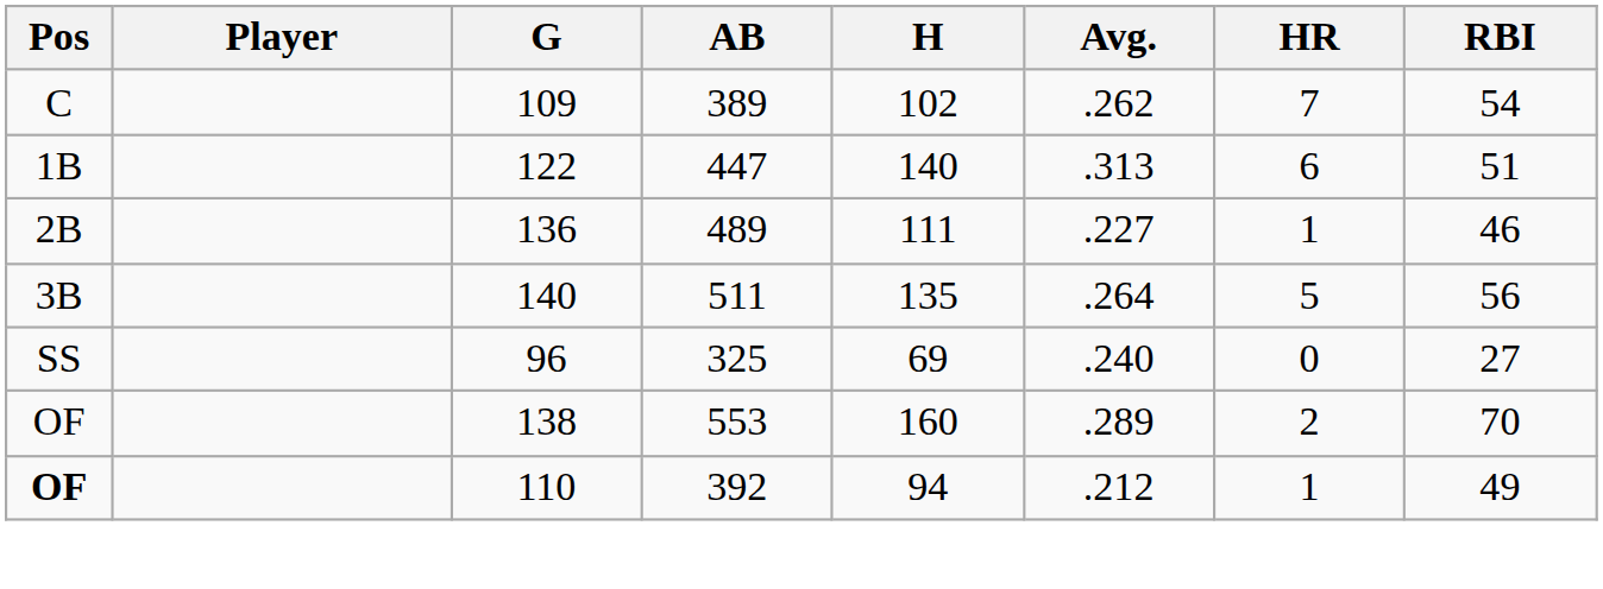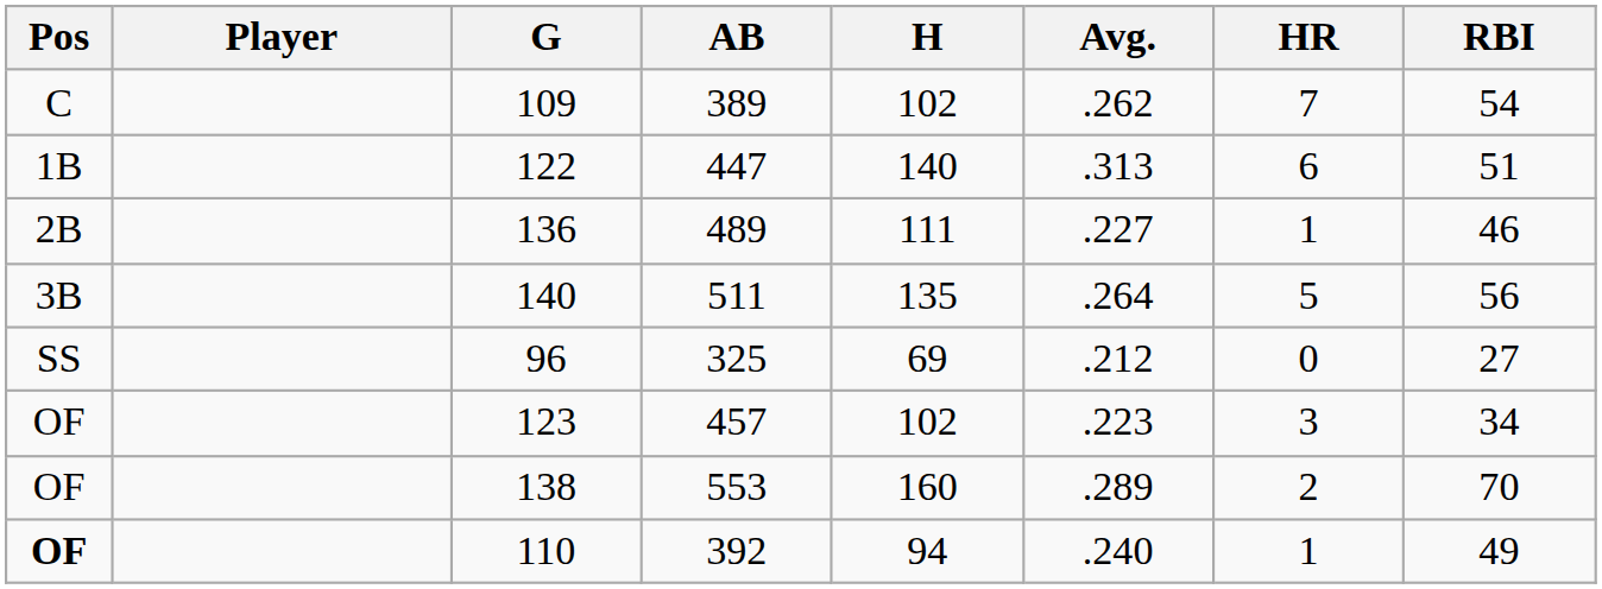96 | Avg.: .240 -> .212
+ row: OF | 123 | 457 | 102 | .223 | 3 | 34
110 | Avg.: .212 -> .240
